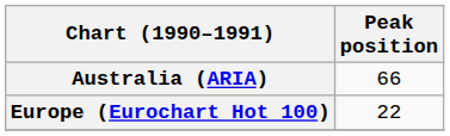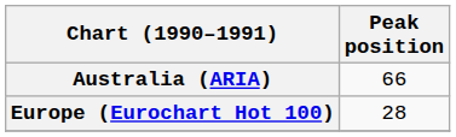Europe (Eurochart Hot 100) | Peak position: 22 -> 28
